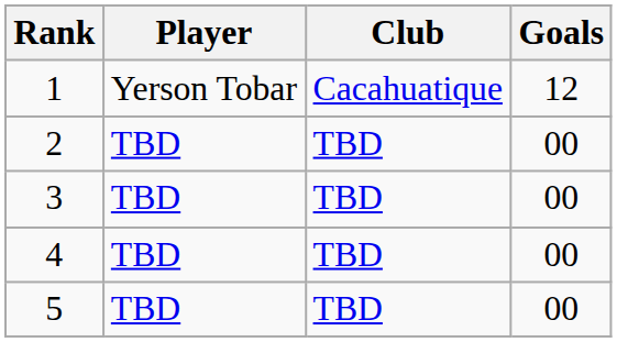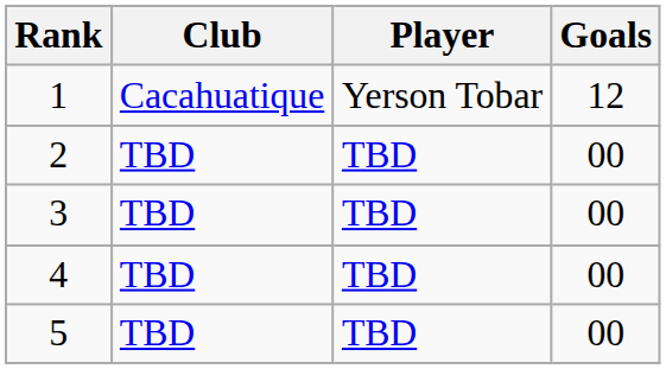columns swapped: Player <-> Club
